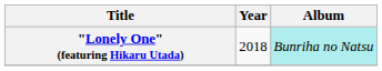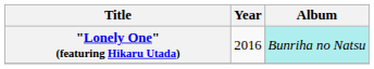"Lonely One" (featuring Hikaru Utada) | Year: 2018 -> 2016
